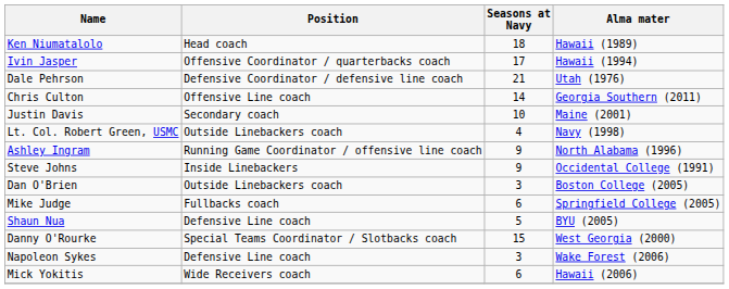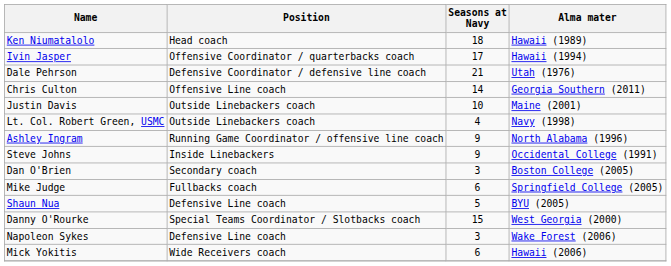Justin Davis | Position: Secondary coach -> Outside Linebackers coach
Dan O'Brien | Position: Outside Linebackers coach -> Secondary coach
